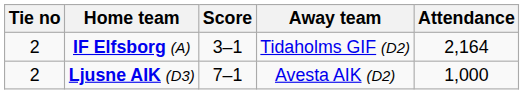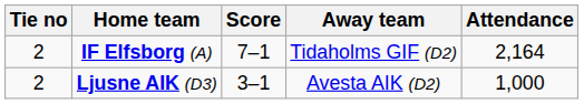IF Elfsborg (A) | Score: 3–1 -> 7–1
Ljusne AIK (D3) | Score: 7–1 -> 3–1
